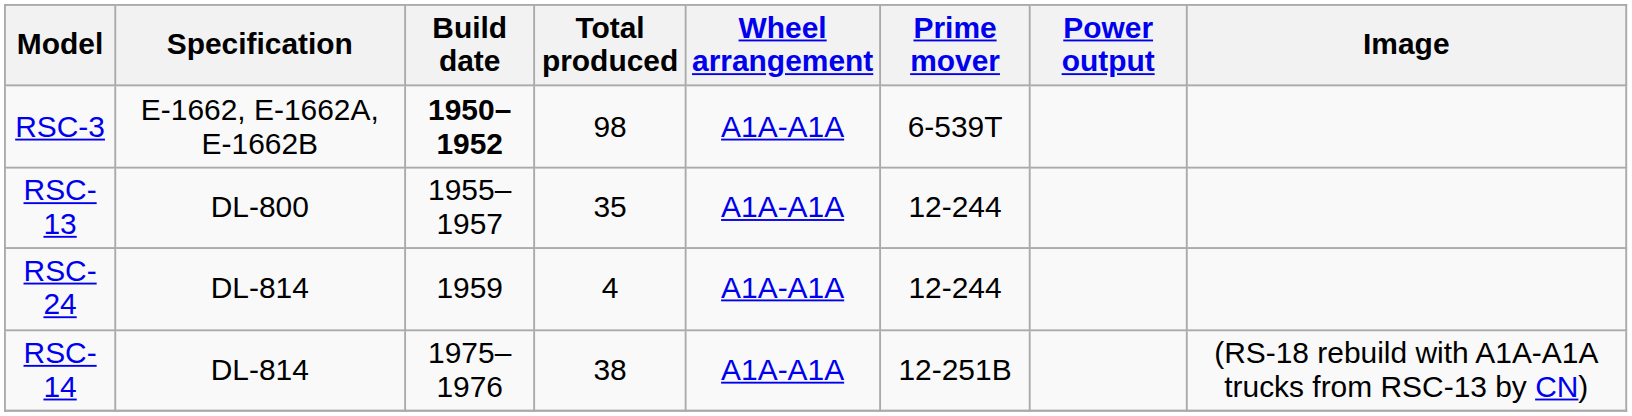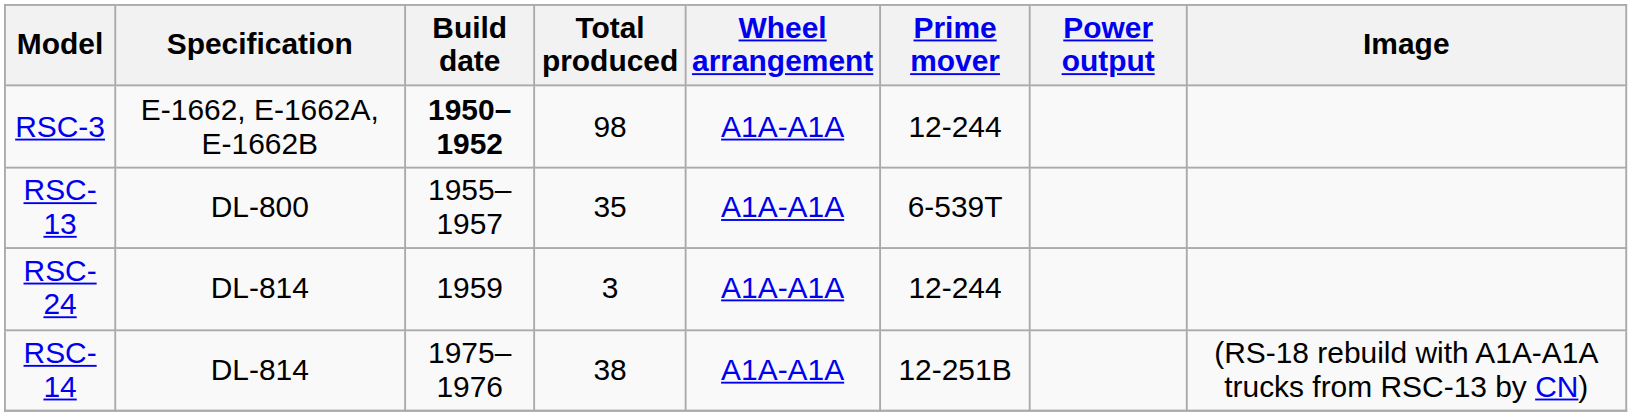RSC-3 | Prime mover: 6-539T -> 12-244
RSC-13 | Prime mover: 12-244 -> 6-539T
RSC-24 | Total produced: 4 -> 3
